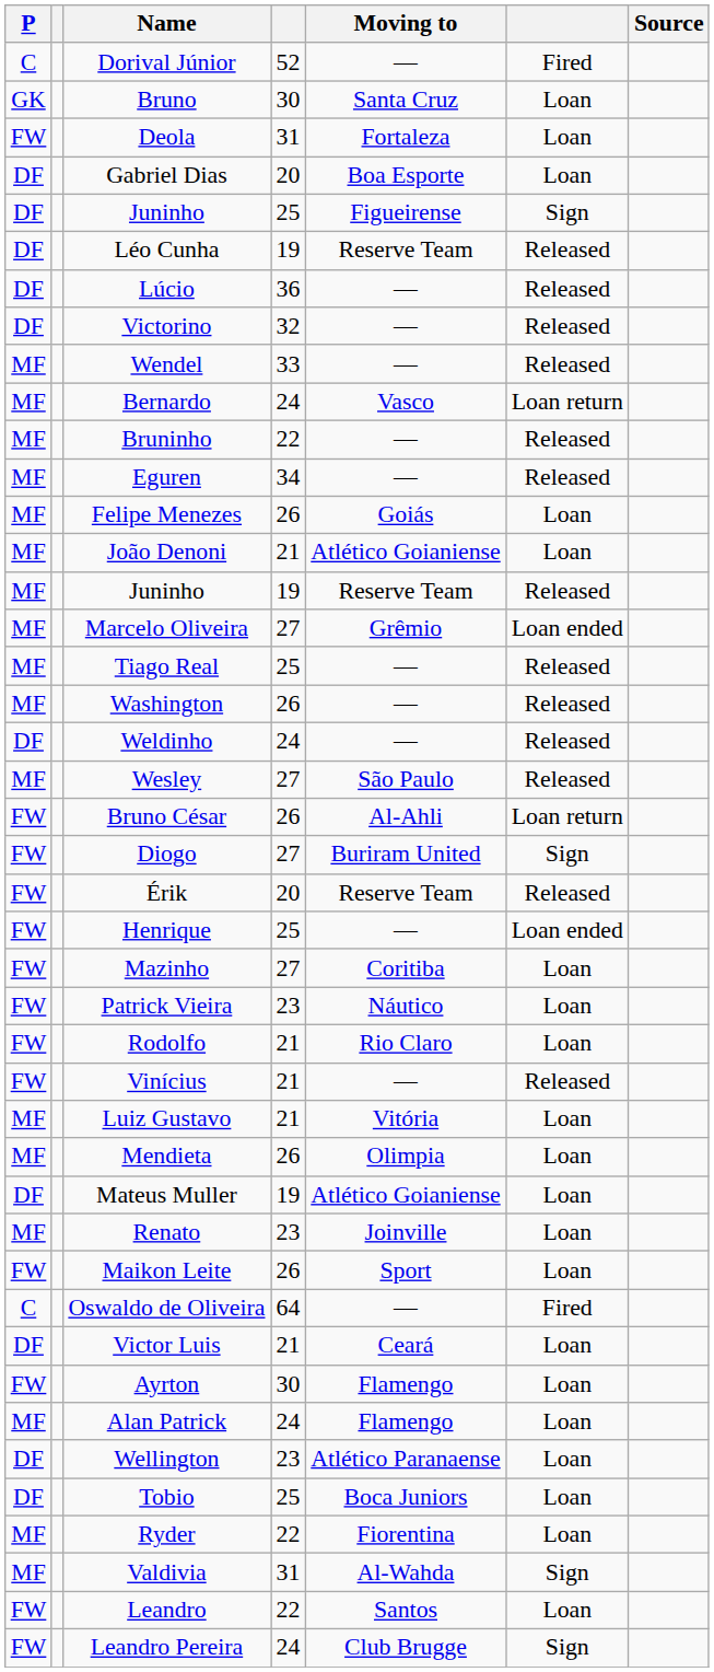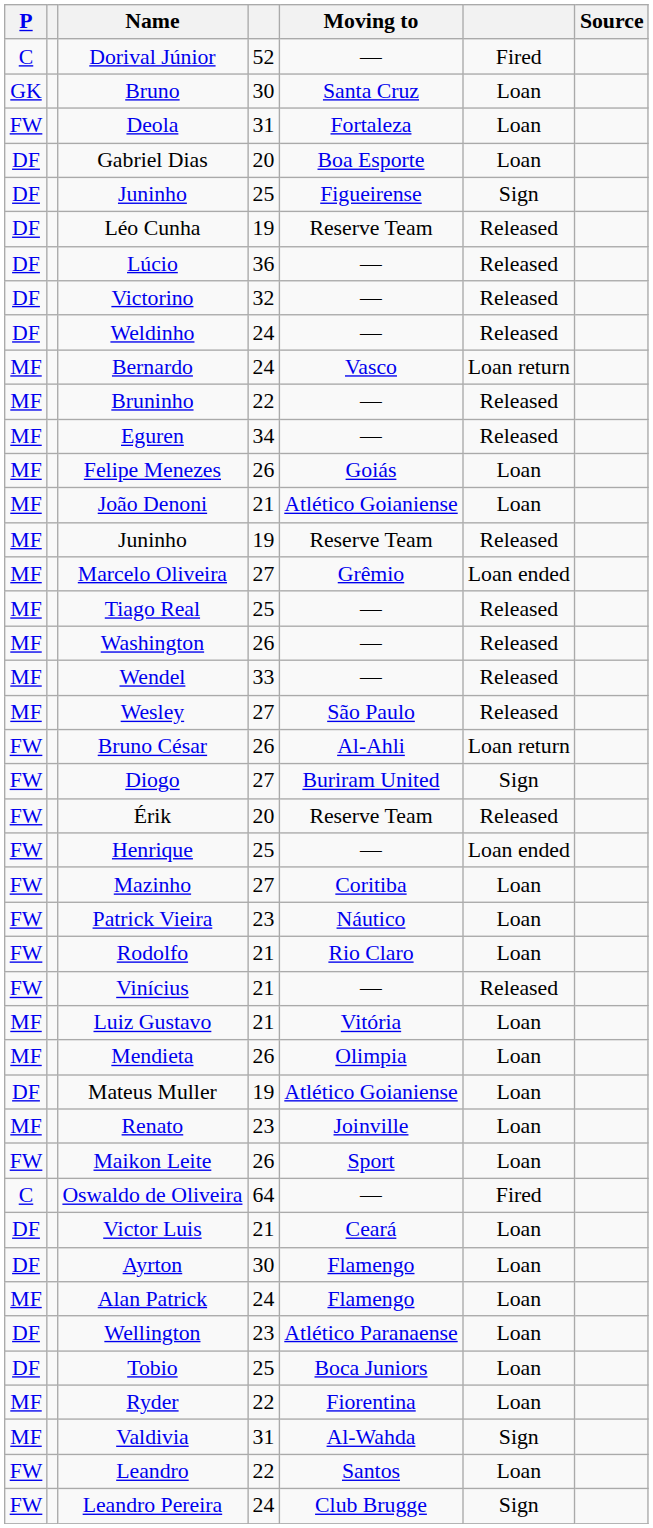rows swapped: Weldinho <-> Wendel
Ayrton | P: FW -> DF
